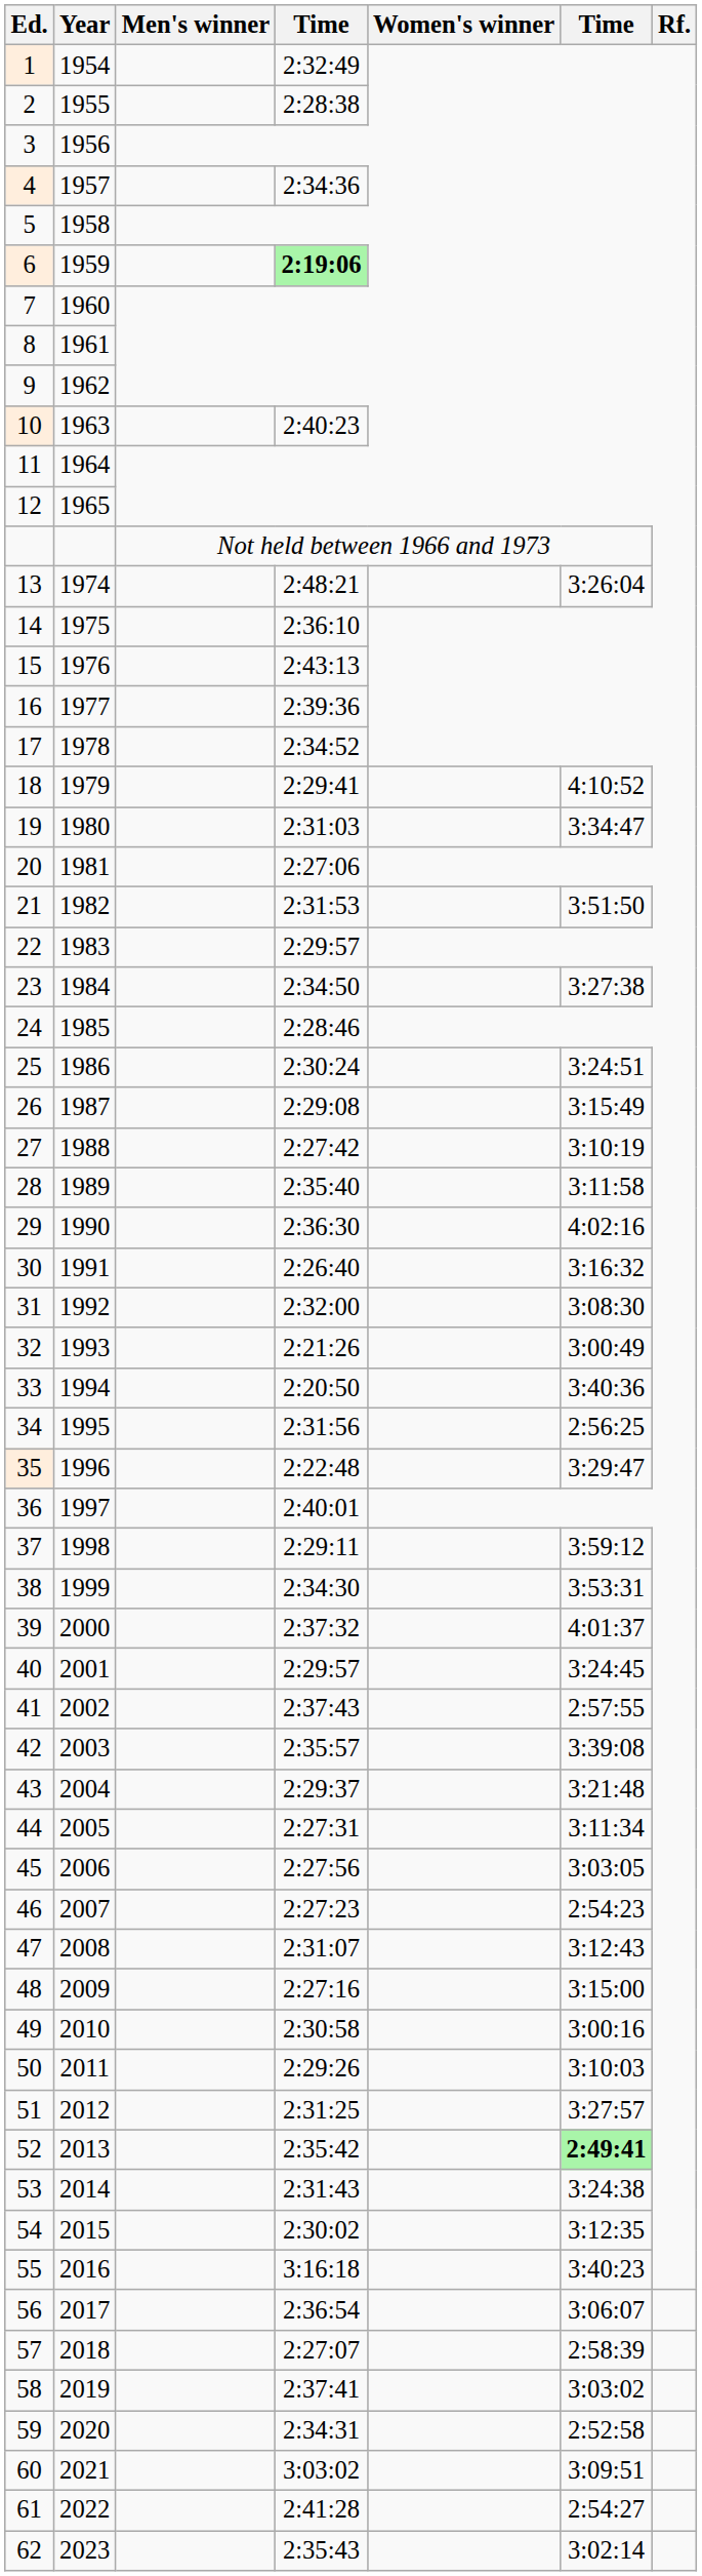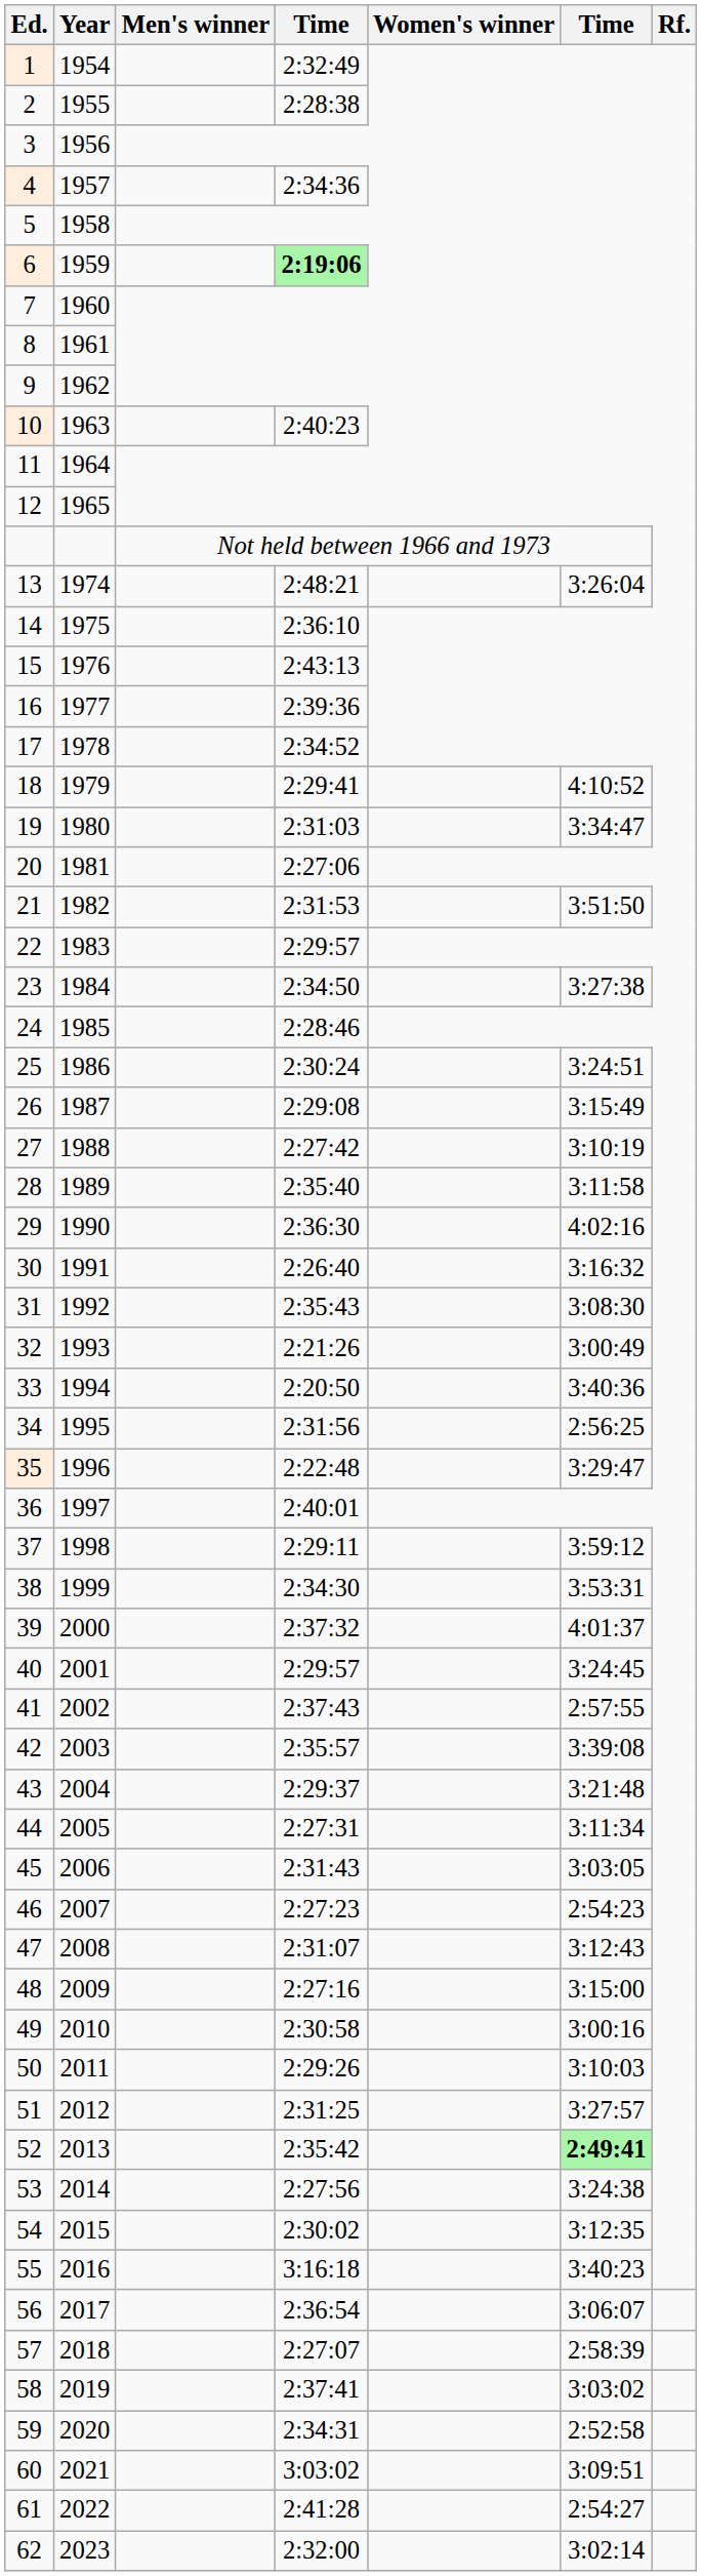31 | column 4: 2:32:00 -> 2:35:43
45 | column 4: 2:27:56 -> 2:31:43
53 | column 4: 2:31:43 -> 2:27:56
62 | column 4: 2:35:43 -> 2:32:00
